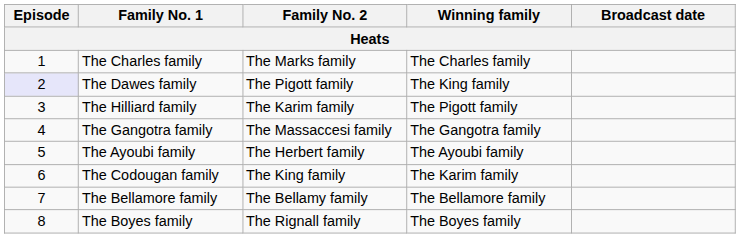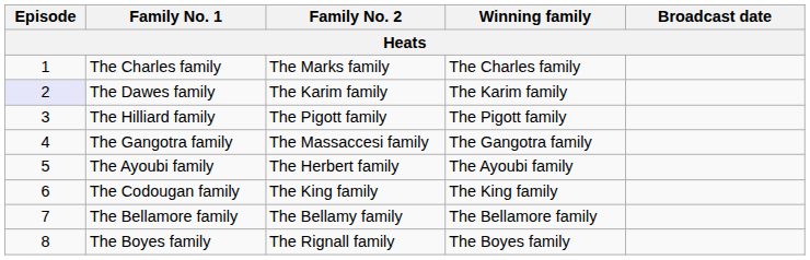The Dawes family | Family No. 2: The Pigott family -> The Karim family
The Dawes family | Winning family: The King family -> The Karim family
The Hilliard family | Family No. 2: The Karim family -> The Pigott family
The Codougan family | Winning family: The Karim family -> The King family
